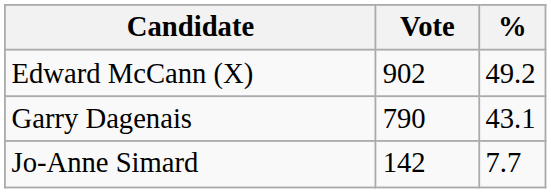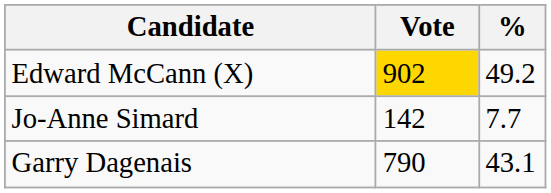Edward McCann (X) | Vote: no background -> gold background
rows swapped: Garry Dagenais <-> Jo-Anne Simard
